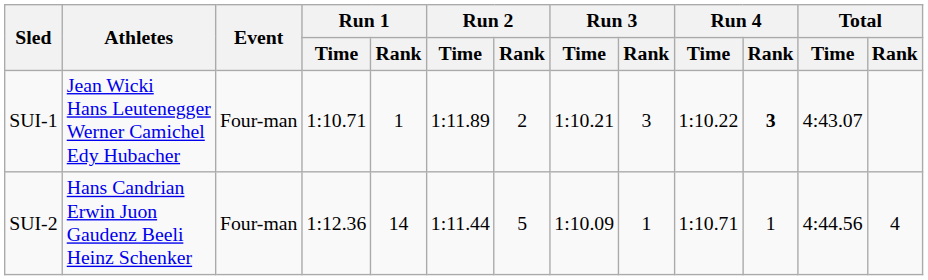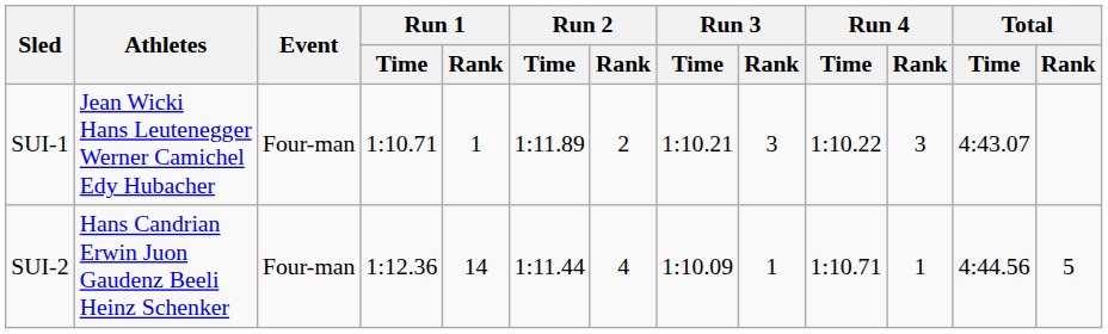SUI-1 | Run 4 / Rank: bold -> normal
SUI-2 | Run 2 / Rank: 5 -> 4
SUI-2 | Total / Rank: 4 -> 5
